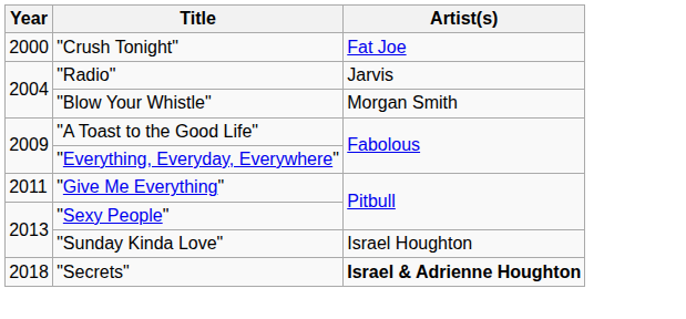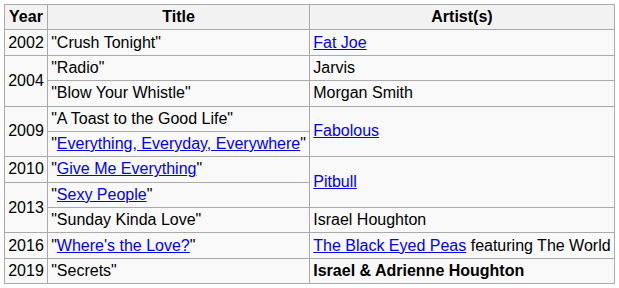"Crush Tonight" | Year: 2000 -> 2002
"Give Me Everything" | Year: 2011 -> 2010
+ row: 2016 | "Where's the Love?" | The Black Eyed Peas featuring The World
"Secrets" | Year: 2018 -> 2019
